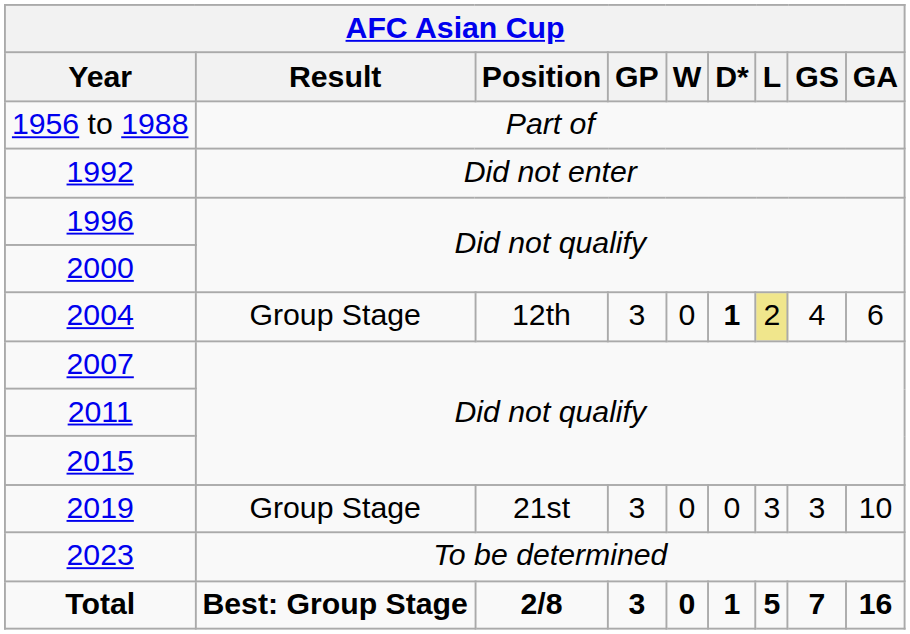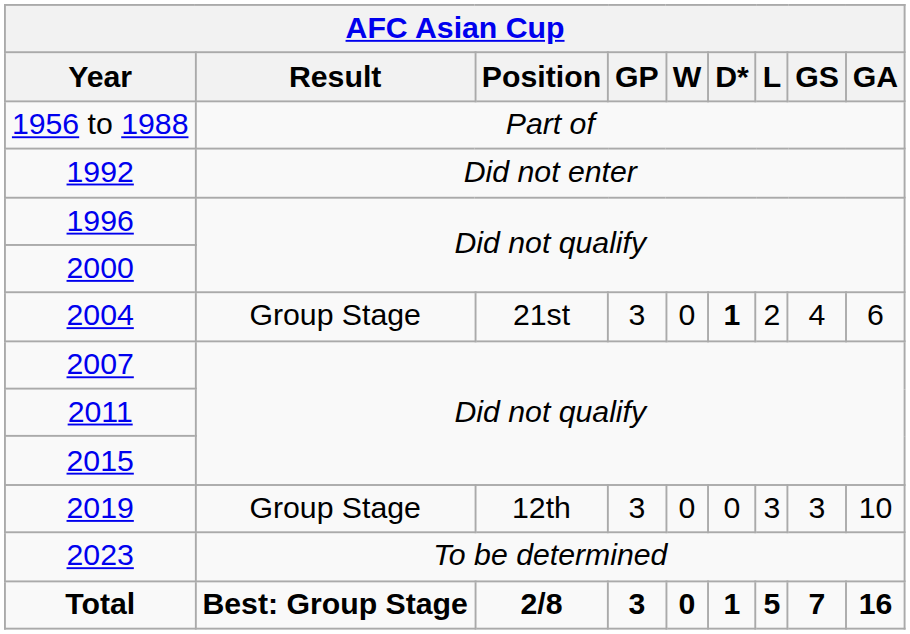2004 | Position: 12th -> 21st
2004 | L: khaki background -> no background
2019 | Position: 21st -> 12th
